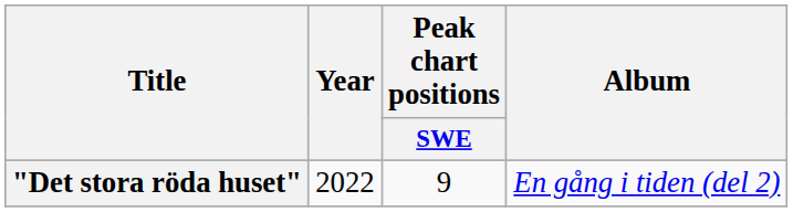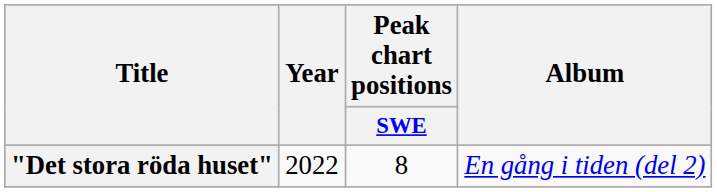"Det stora röda huset" | Peak chart positions / SWE: 9 -> 8
